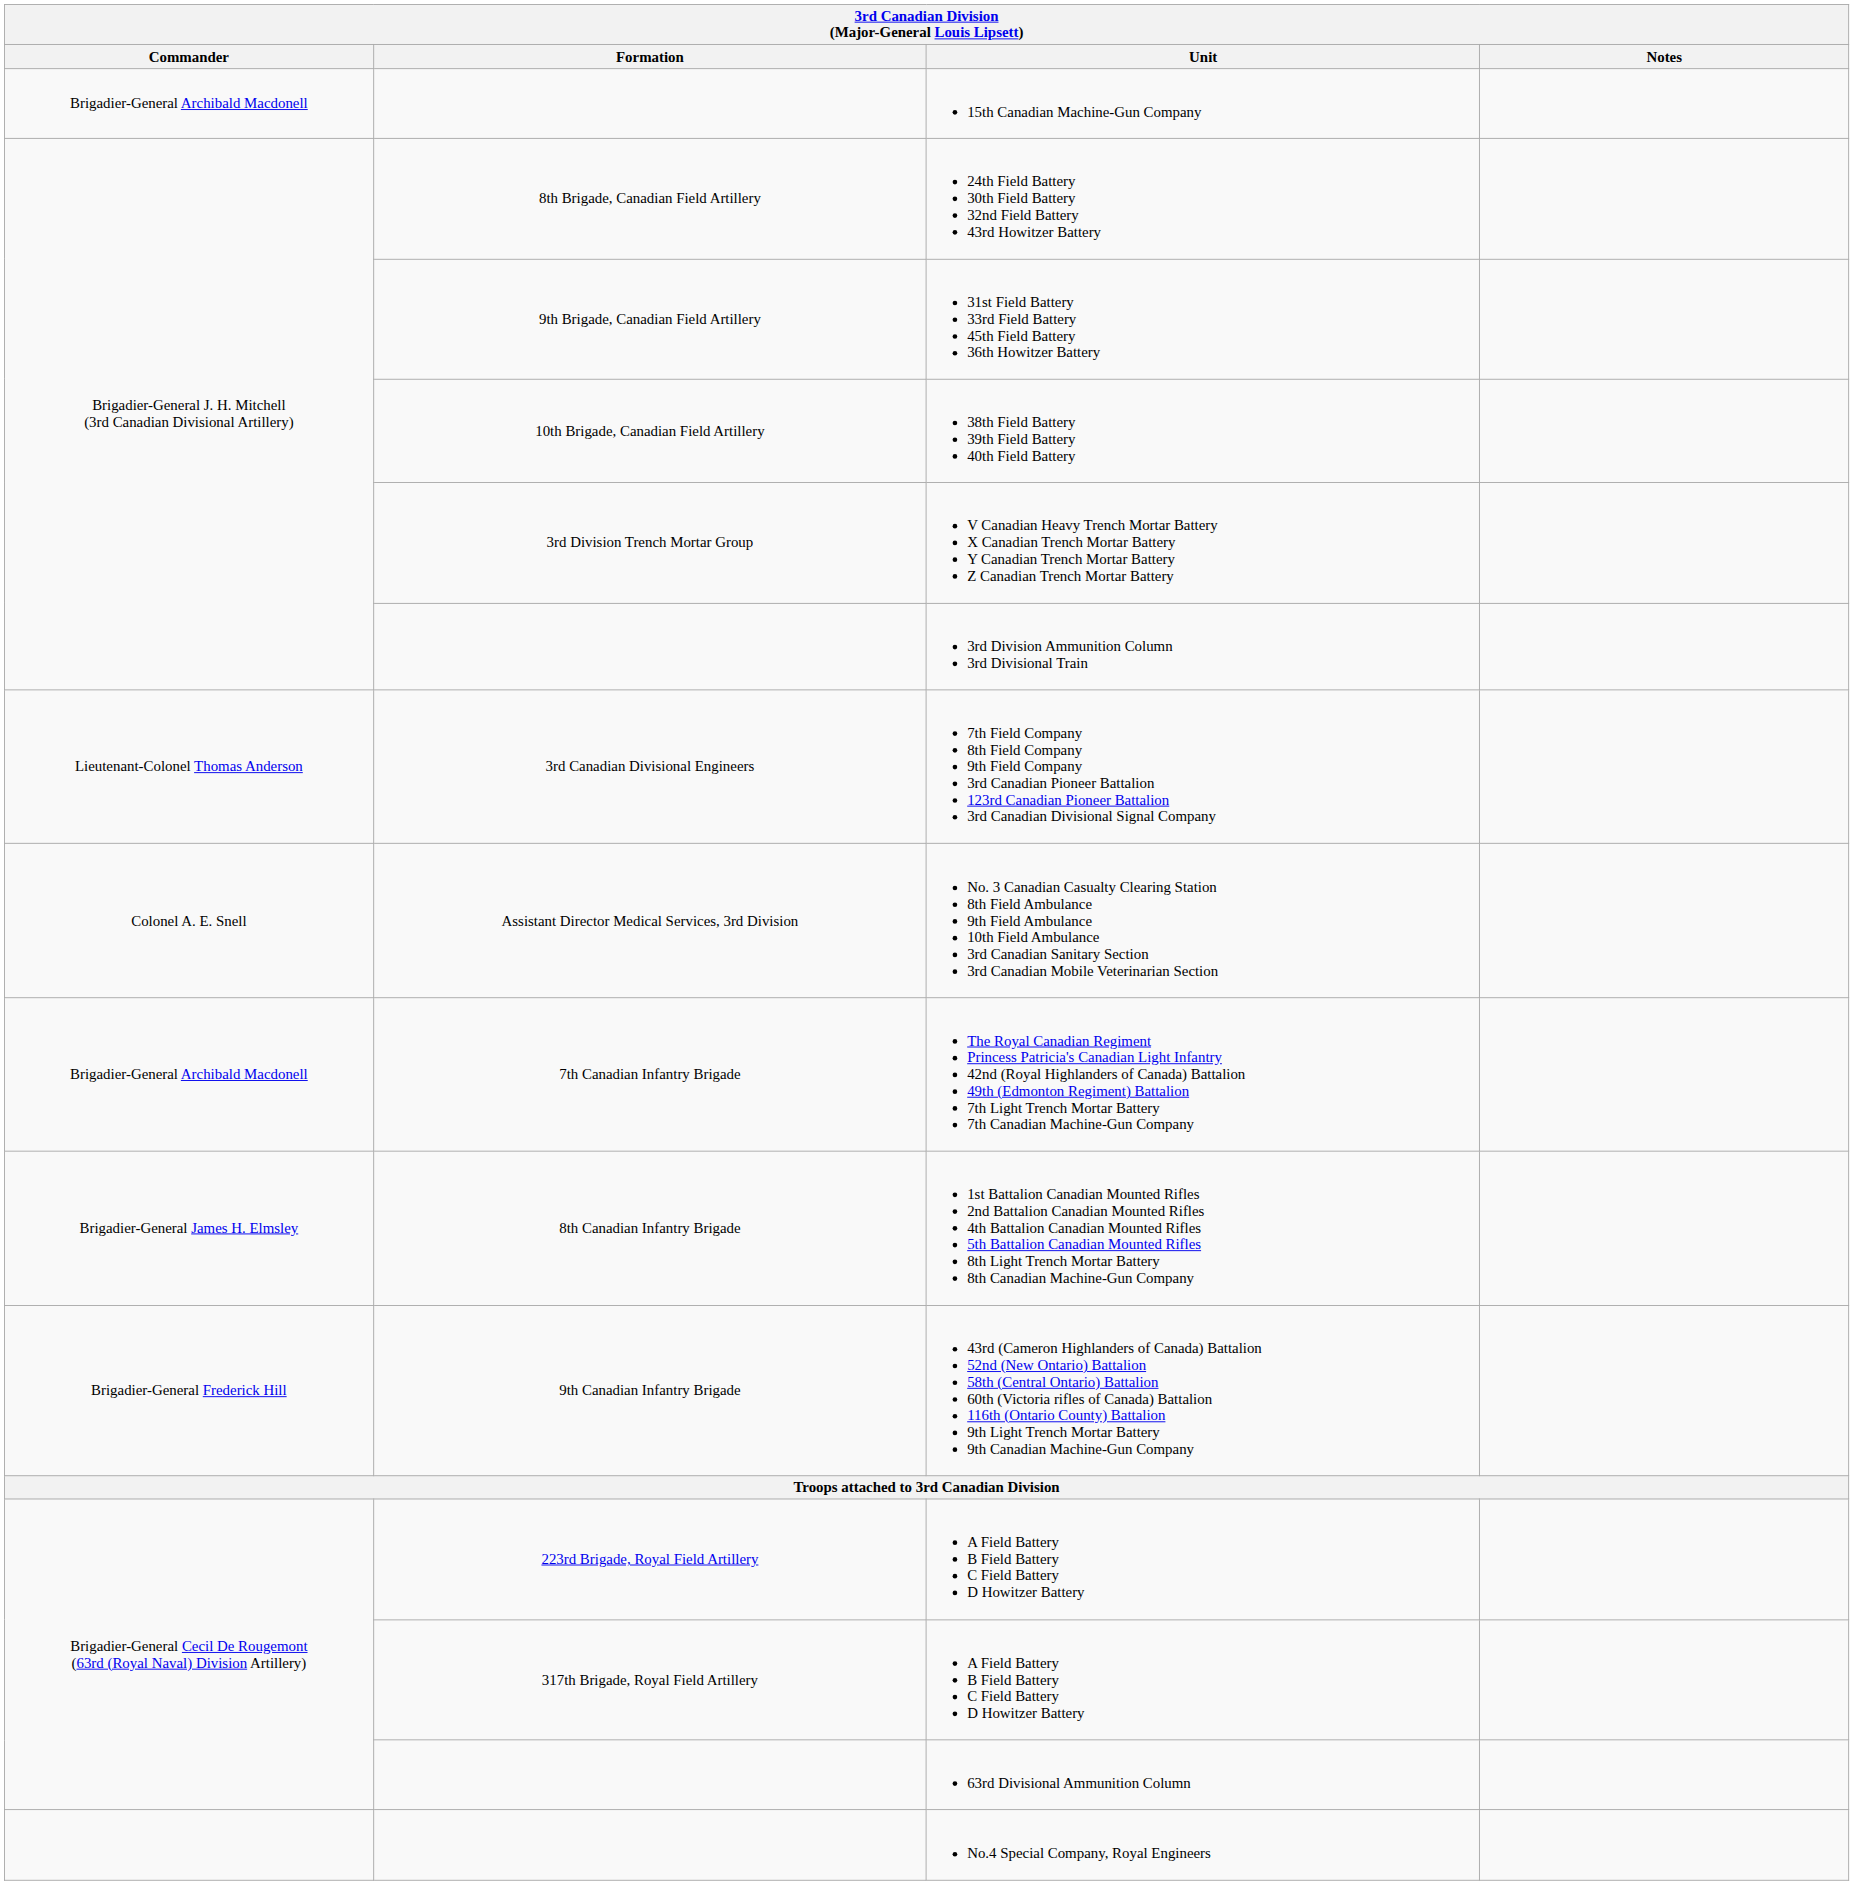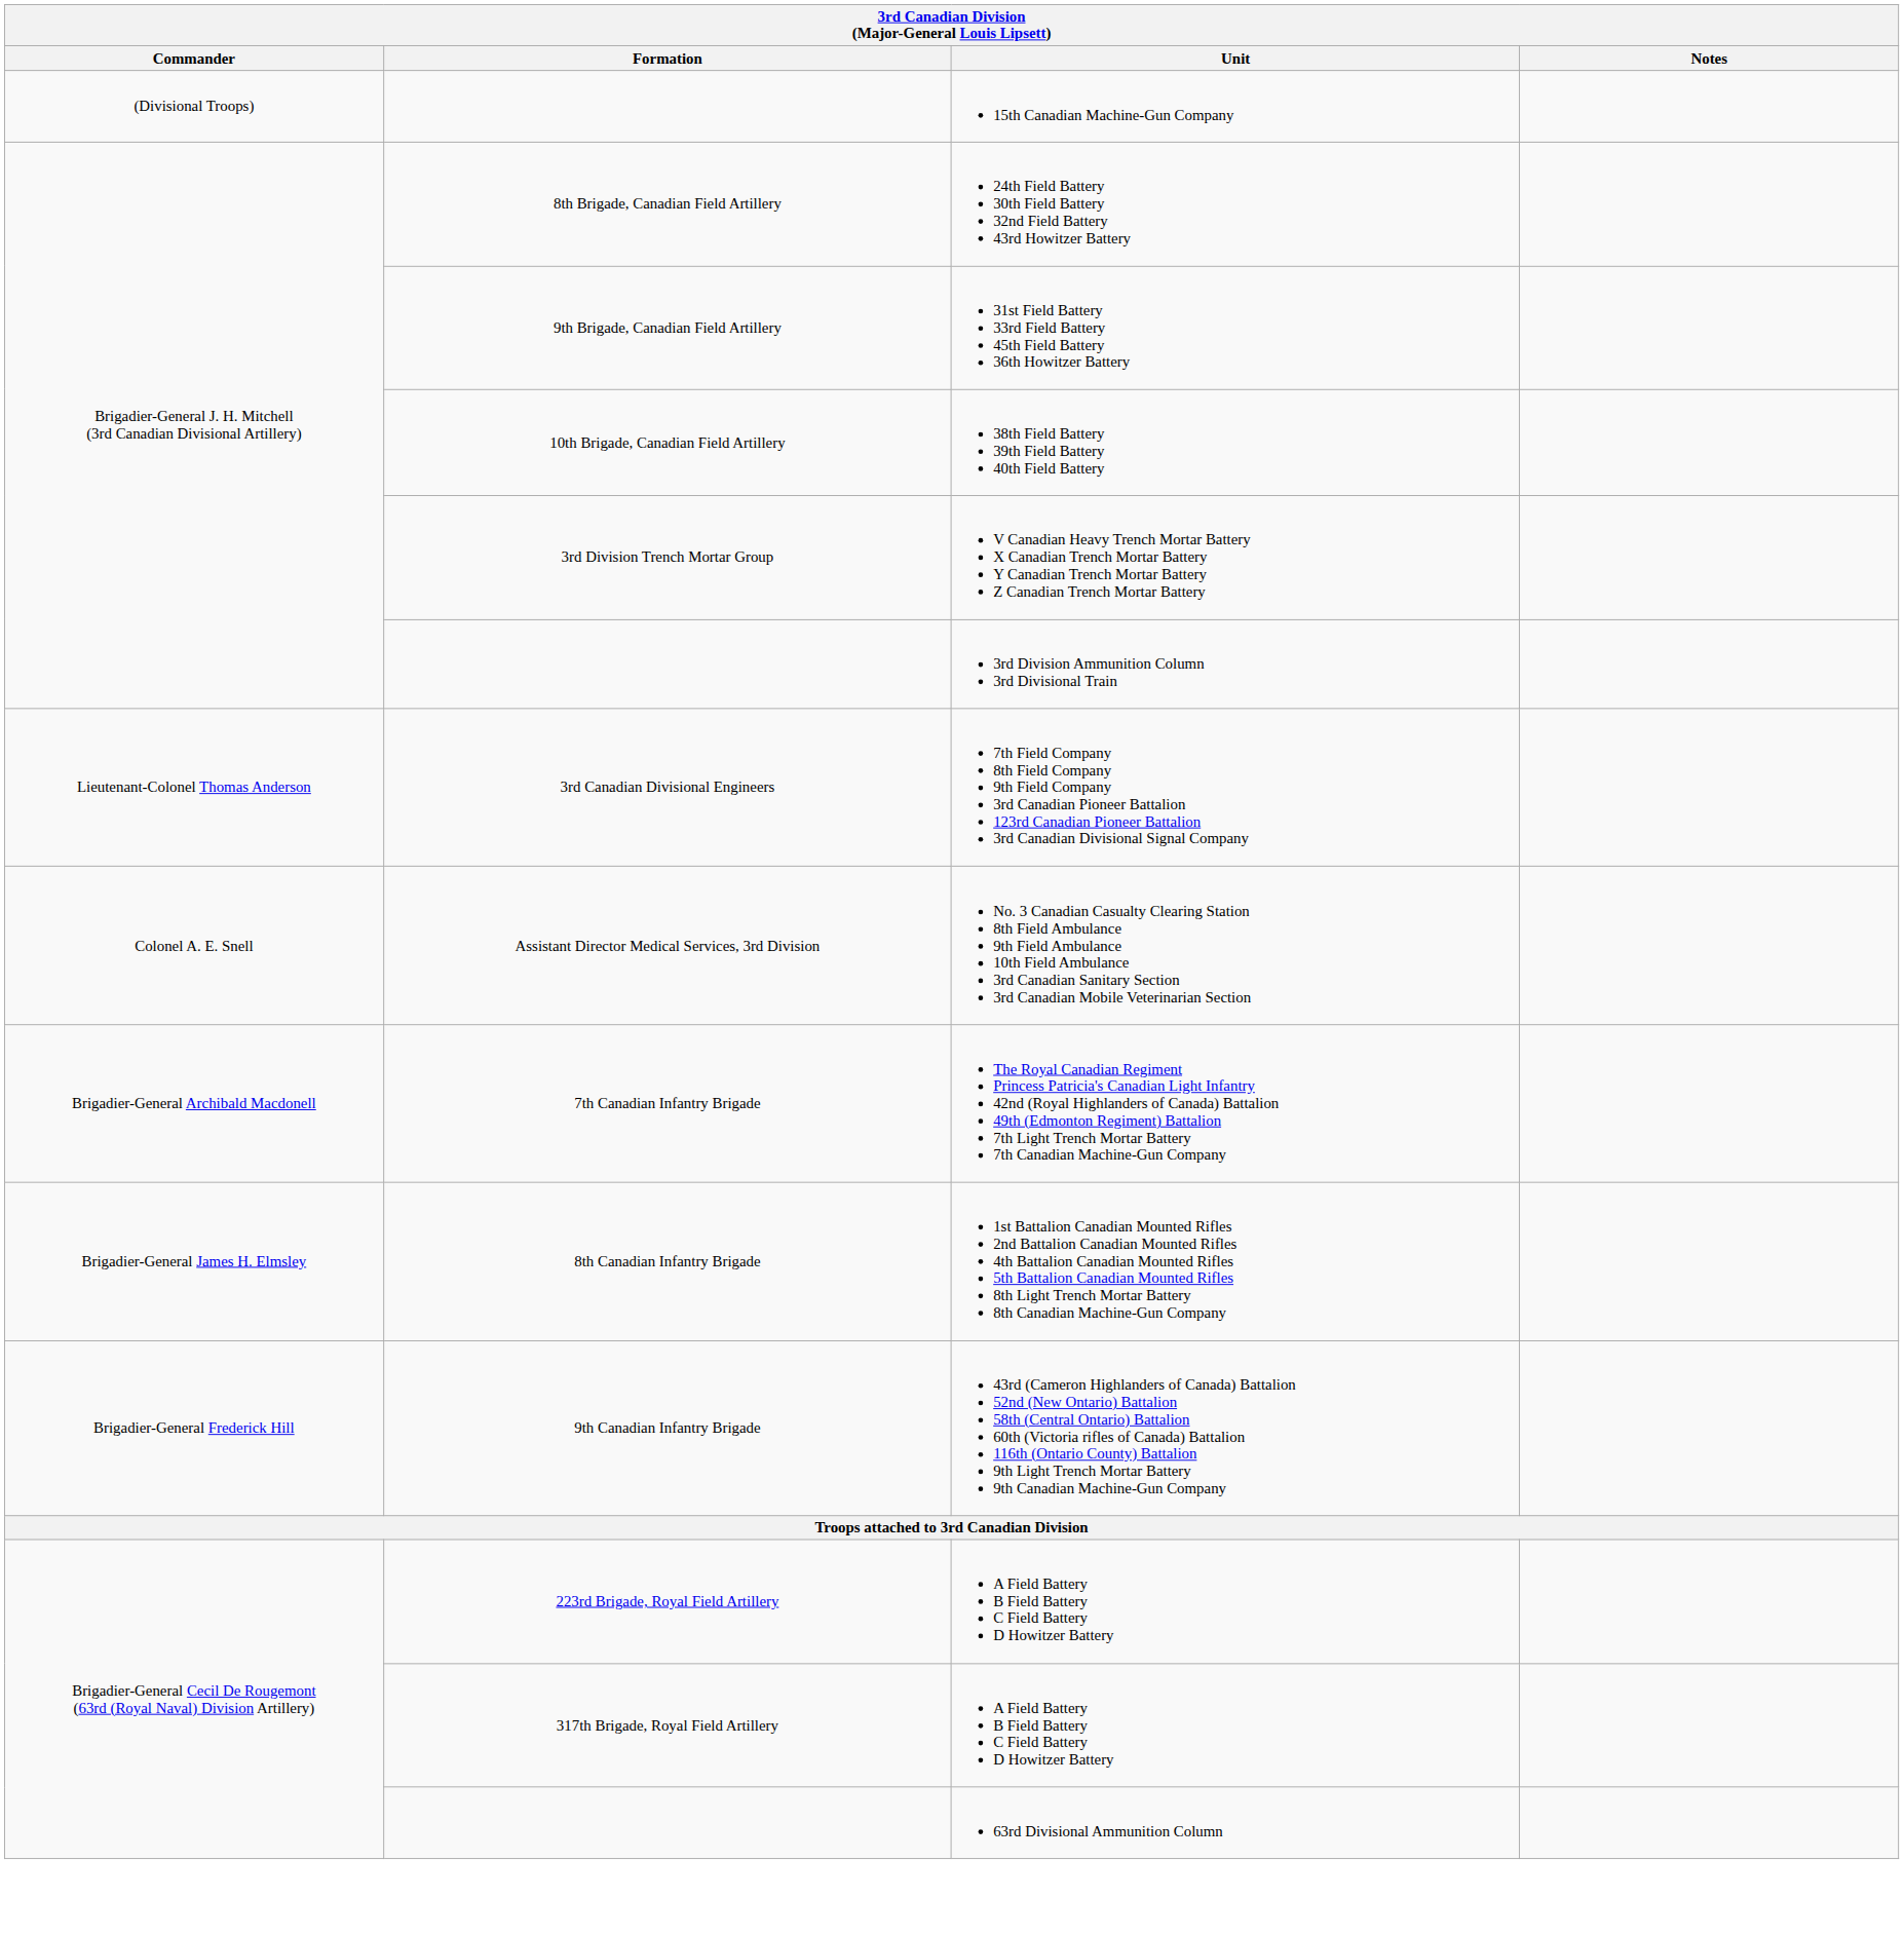15th Canadian Machine-Gun Company | Commander: Brigadier-General Archibald Macdonell -> (Divisional Troops)
- row: No.4 Special Company, Royal Engineers
